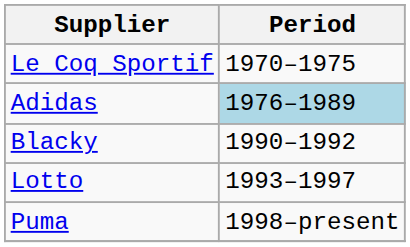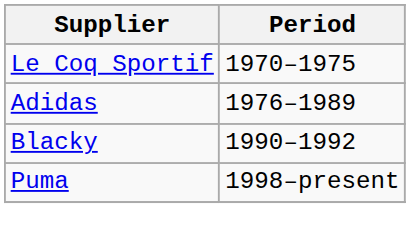Adidas | Period: lightblue background -> no background
- row: Lotto | 1993–1997
